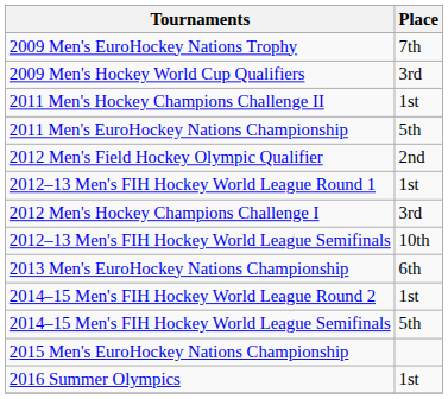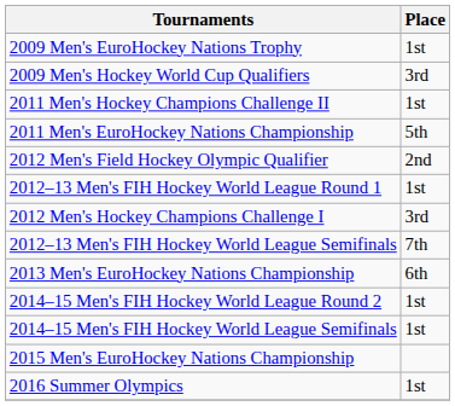2009 Men's EuroHockey Nations Trophy | Place: 7th -> 1st
2012–13 Men's FIH Hockey World League Semifinals | Place: 10th -> 7th
2014–15 Men's FIH Hockey World League Semifinals | Place: 5th -> 1st
